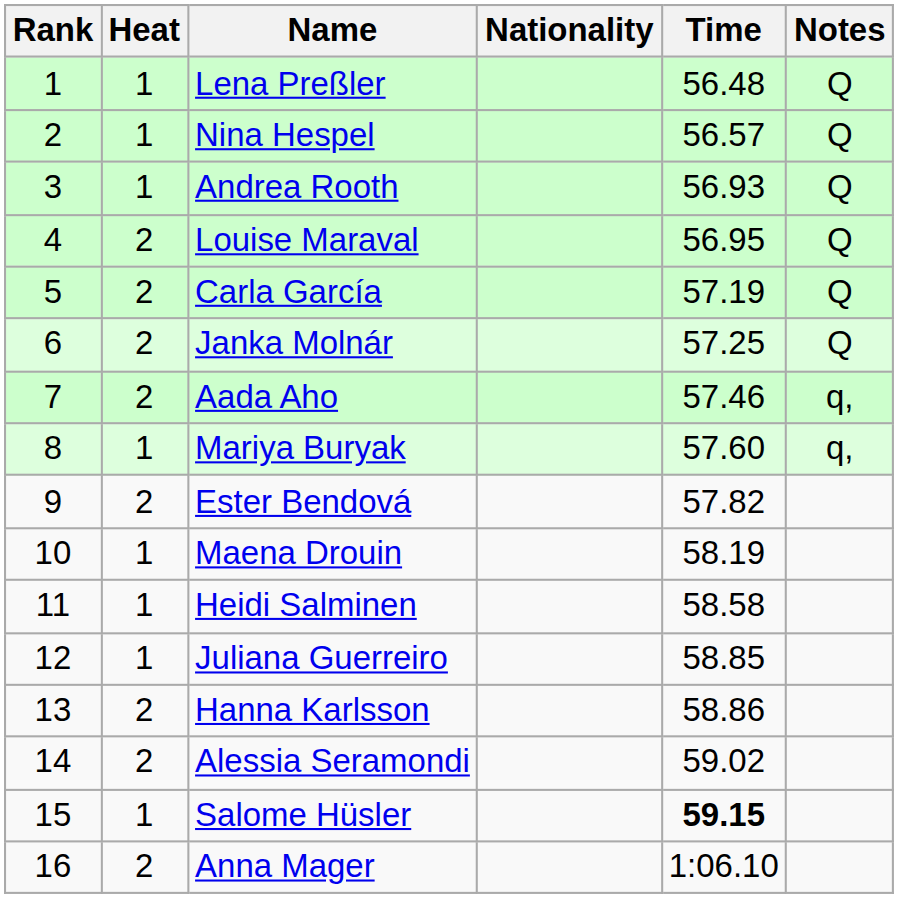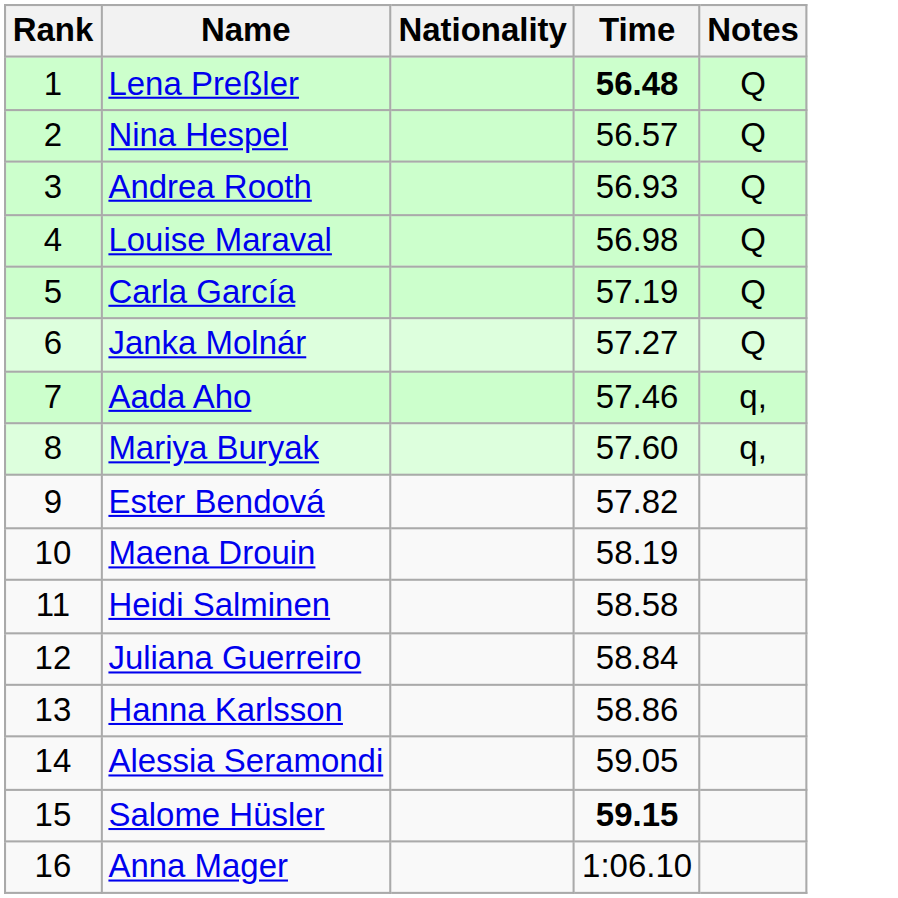- column: Heat | 1 | 1 | 1 | 2 | 2 | 2 | 2 | 1 | 2 | 1 | 1 | 1 | 2 | 2 | 1 | 2
Lena Preßler | Time: normal -> bold
Louise Maraval | Time: 56.95 -> 56.98
Janka Molnár | Time: 57.25 -> 57.27
Juliana Guerreiro | Time: 58.85 -> 58.84
Alessia Seramondi | Time: 59.02 -> 59.05
